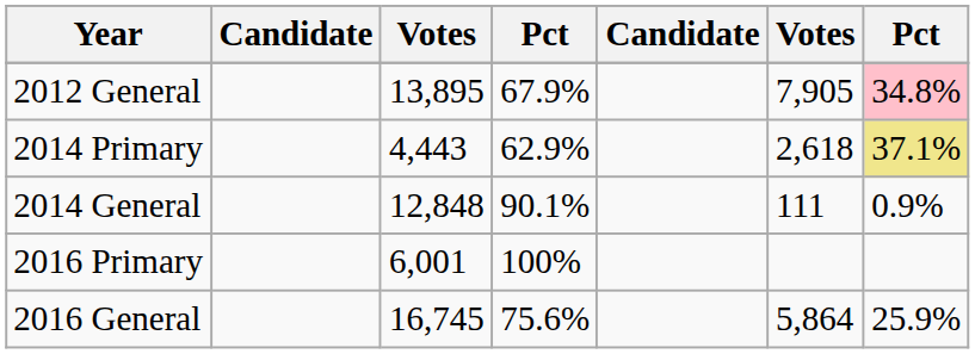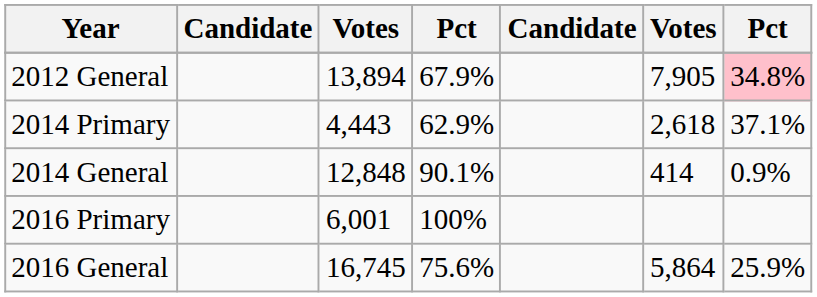2012 General | column 3: 13,895 -> 13,894
2014 Primary | column 7: khaki background -> no background
2014 General | column 6: 111 -> 414
